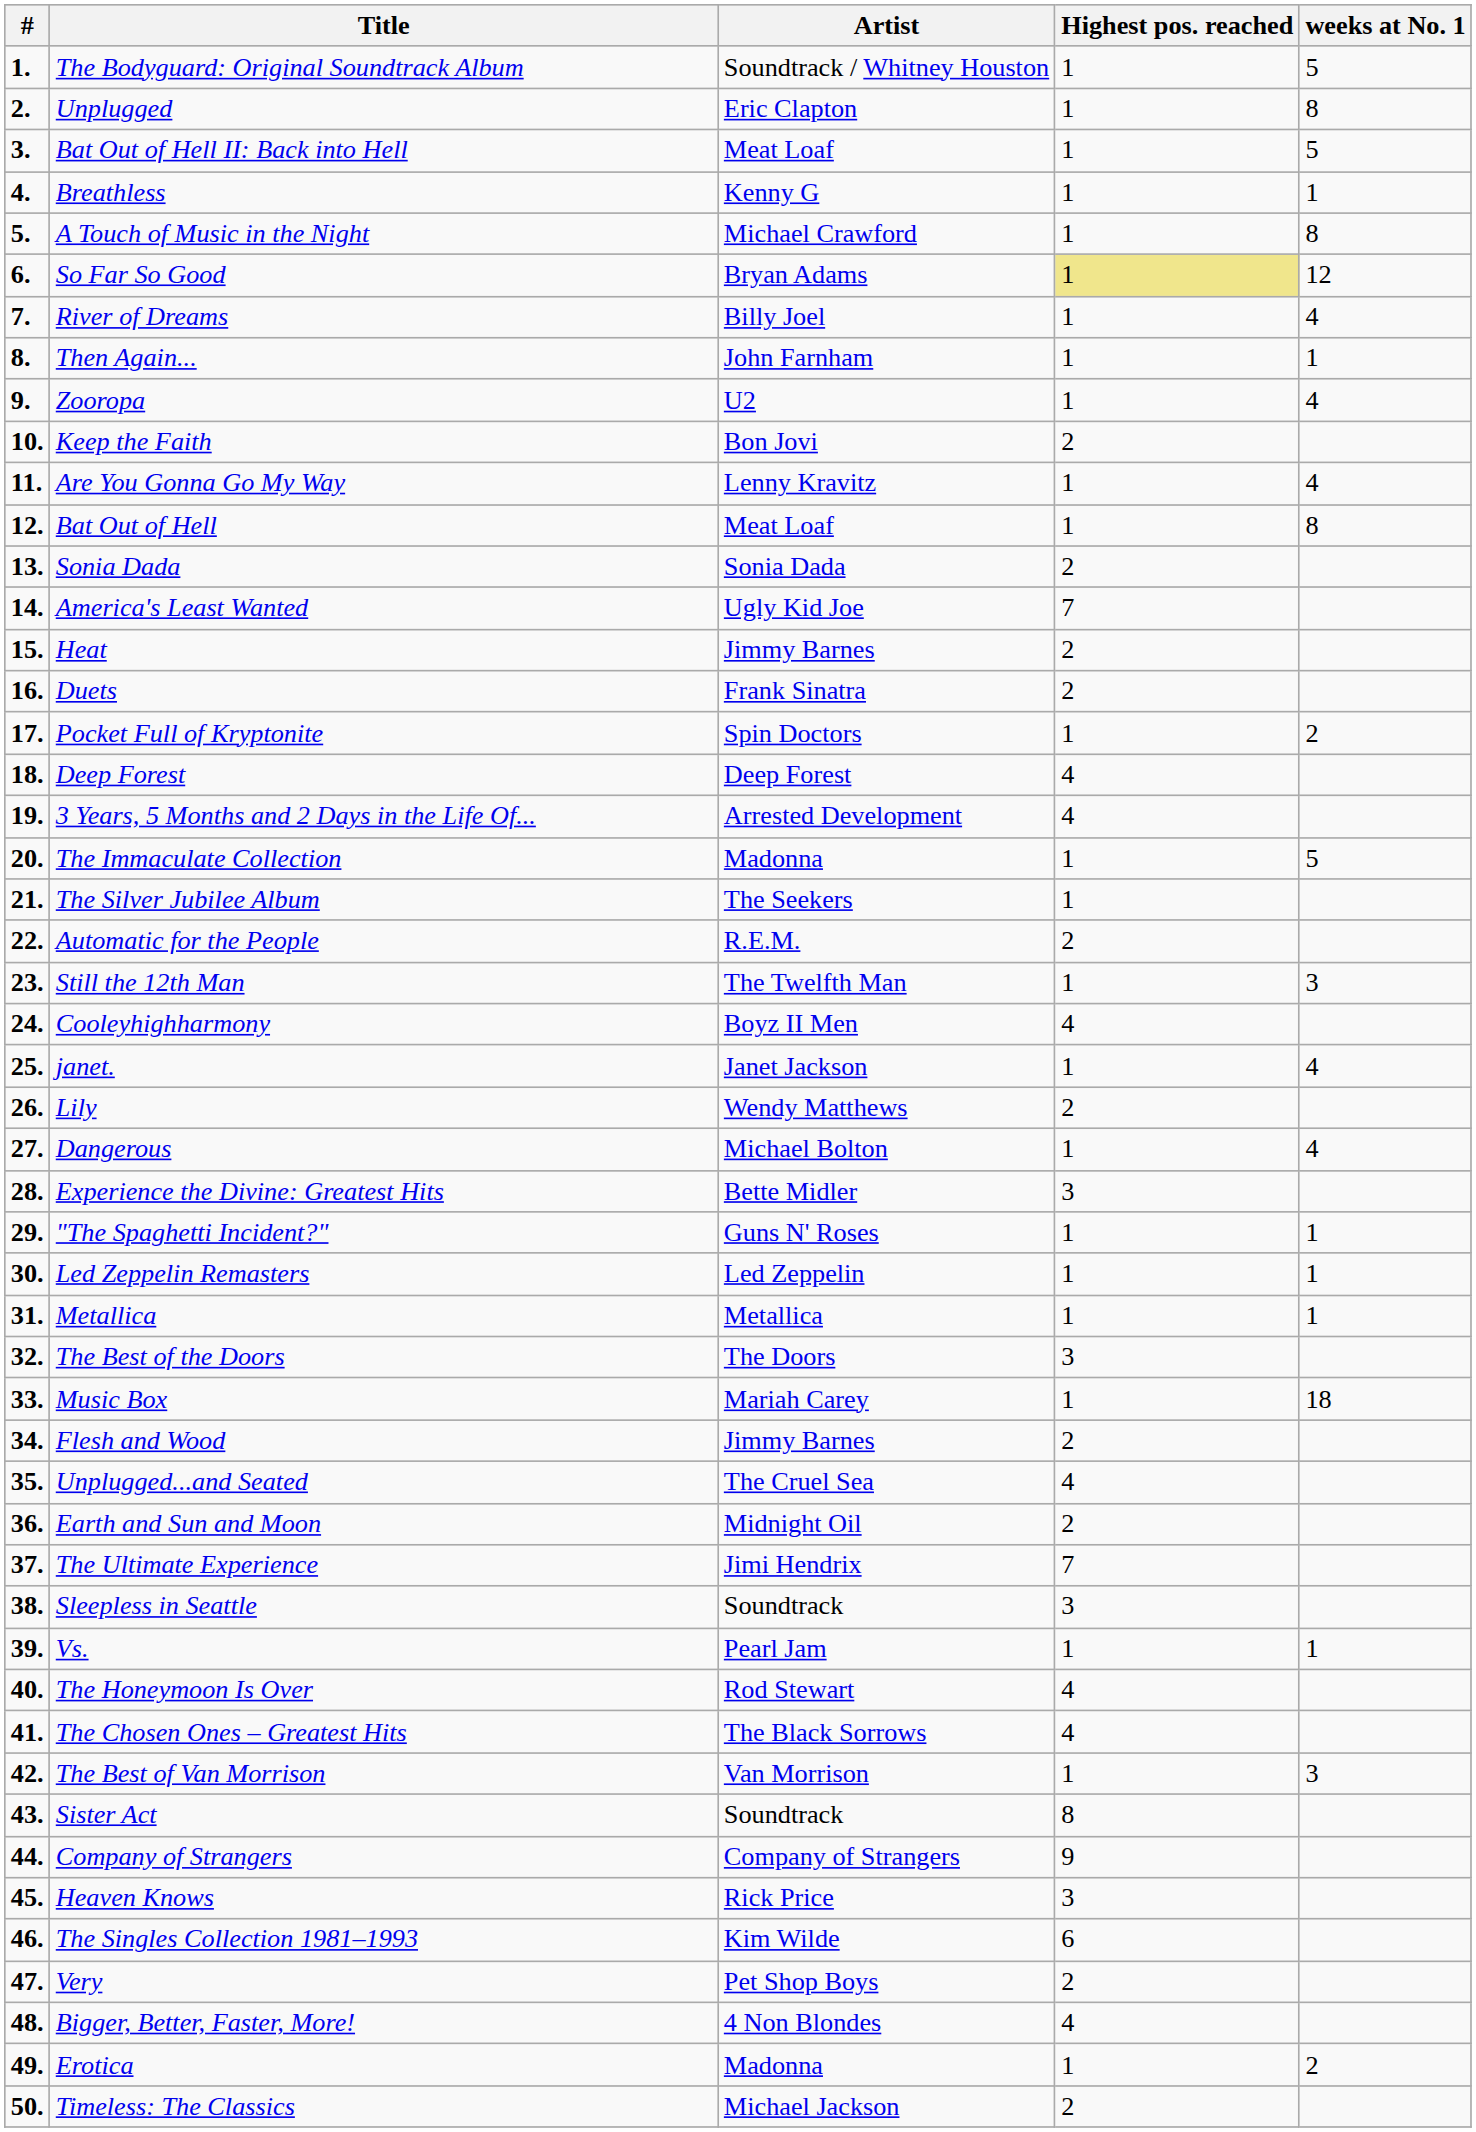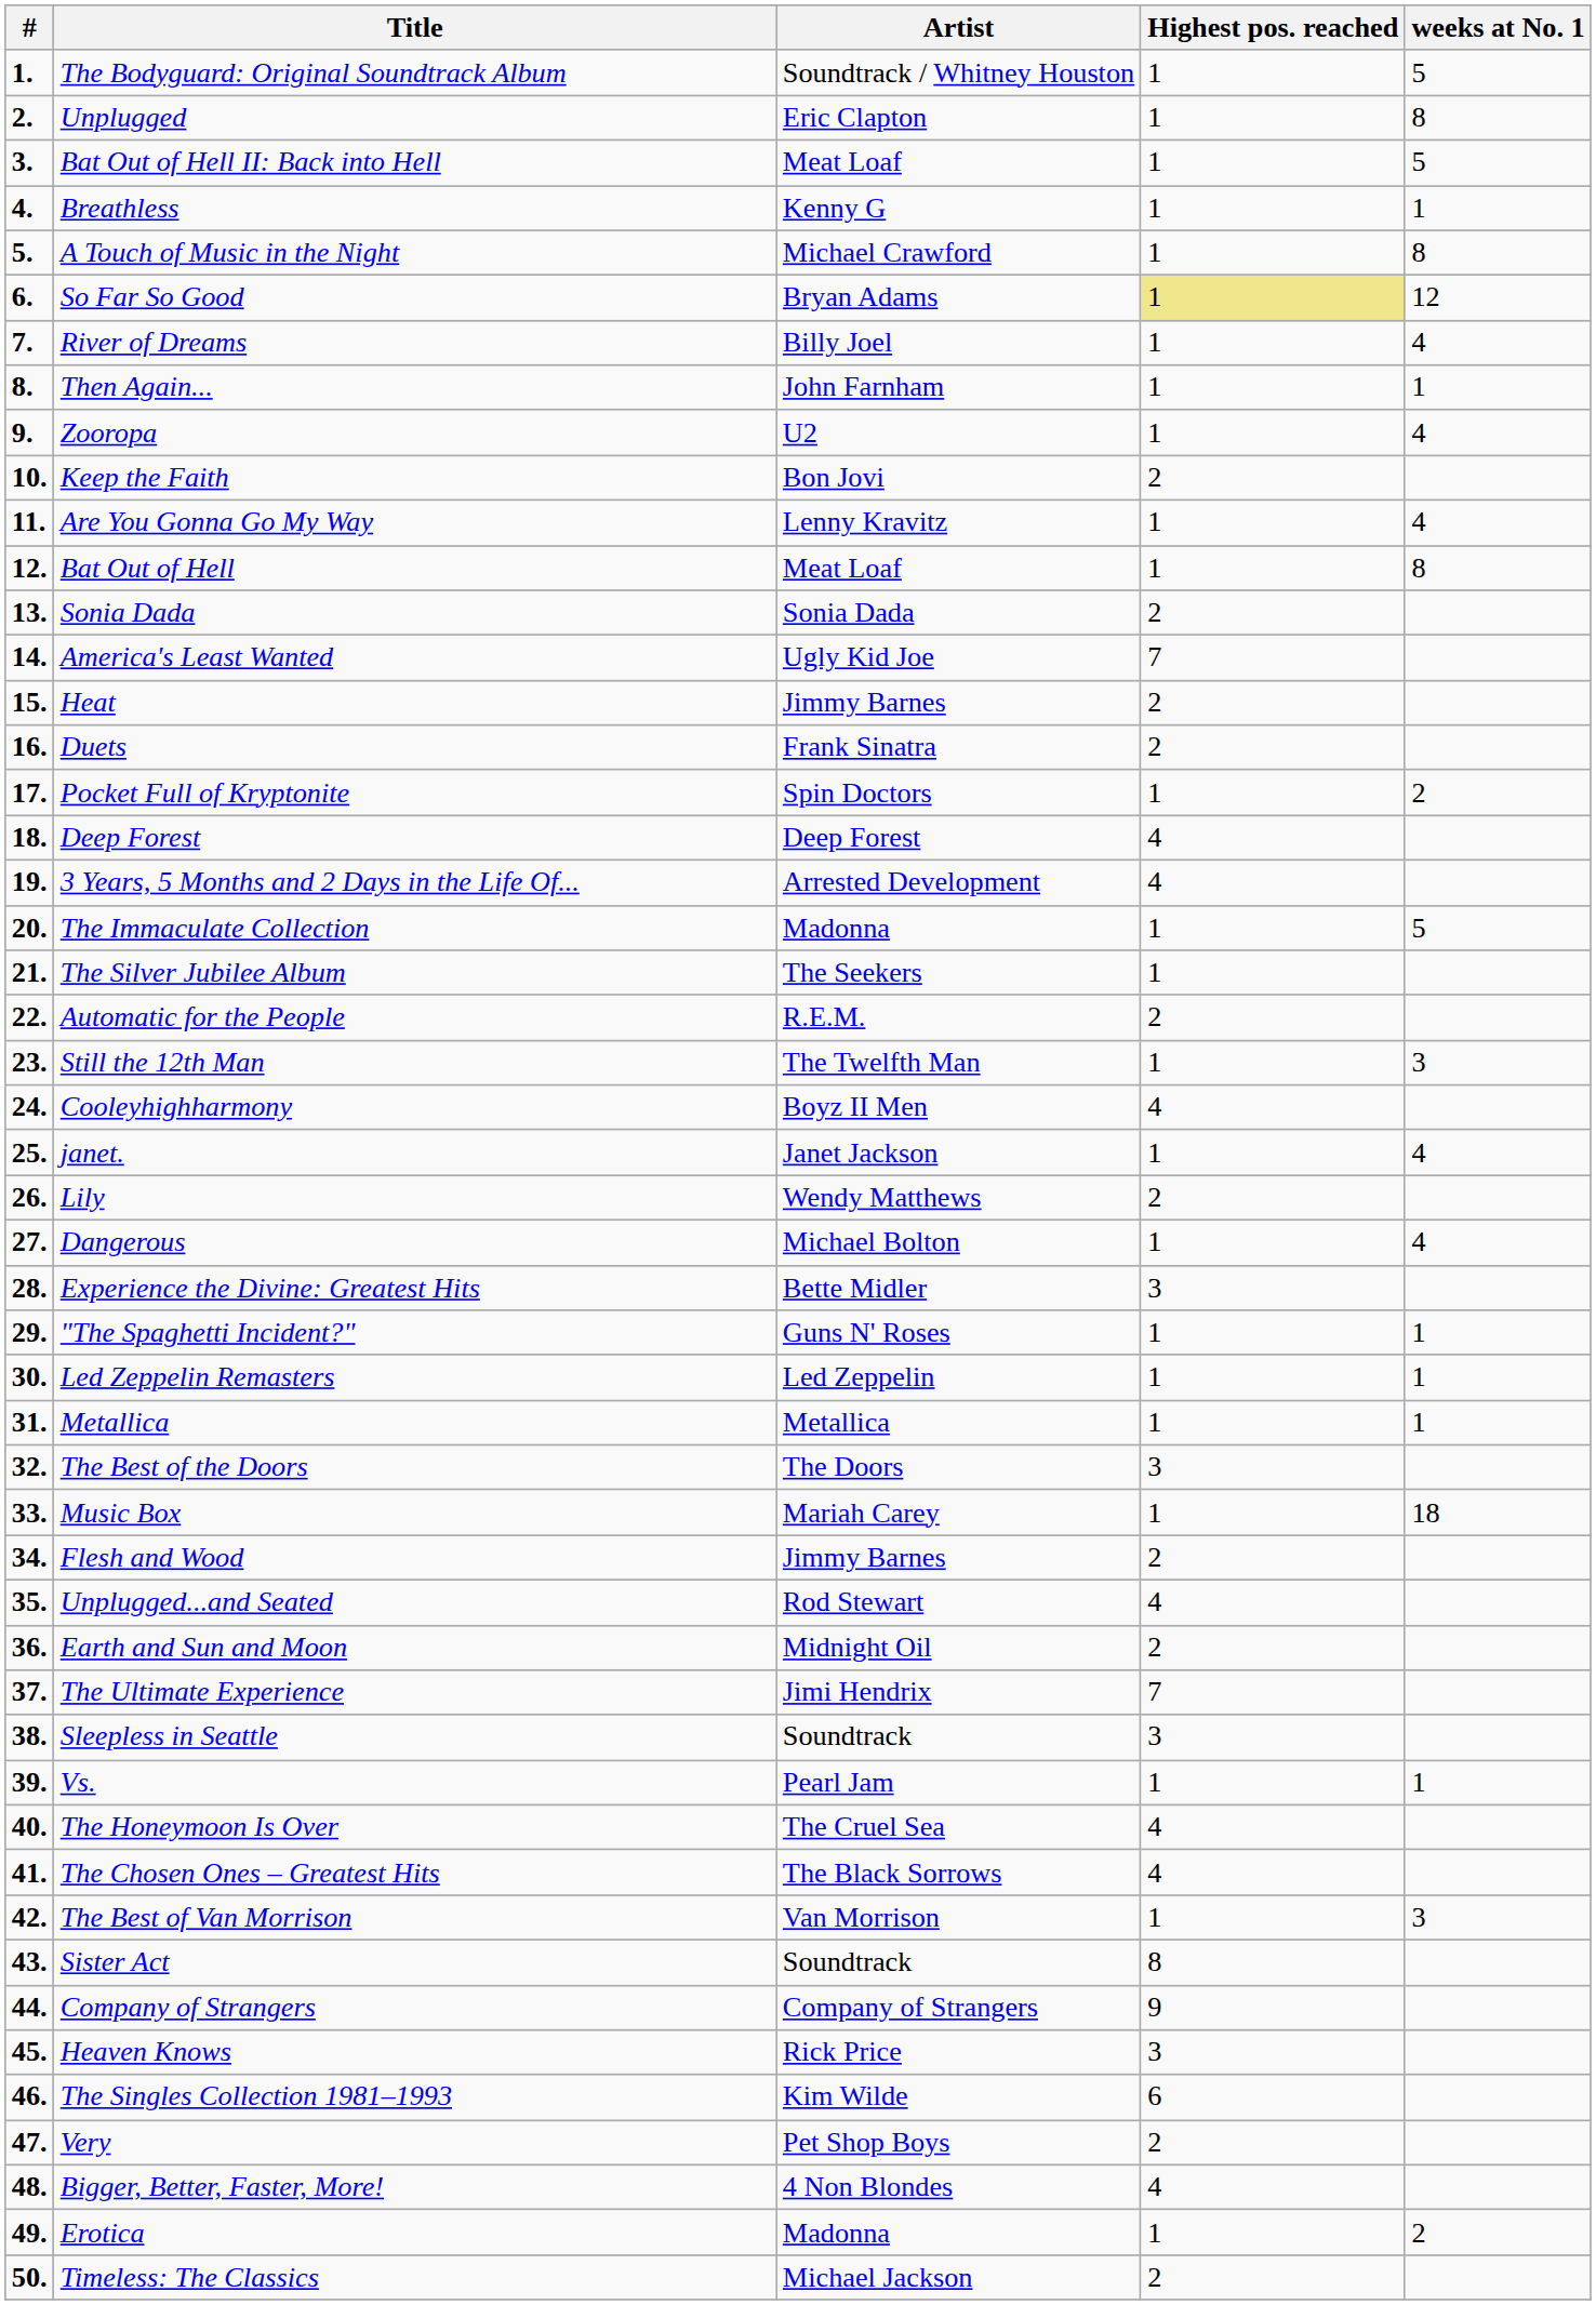Unplugged...and Seated | Artist: The Cruel Sea -> Rod Stewart
The Honeymoon Is Over | Artist: Rod Stewart -> The Cruel Sea
